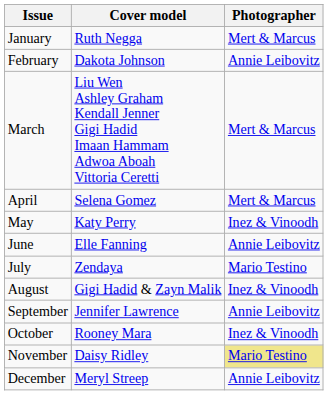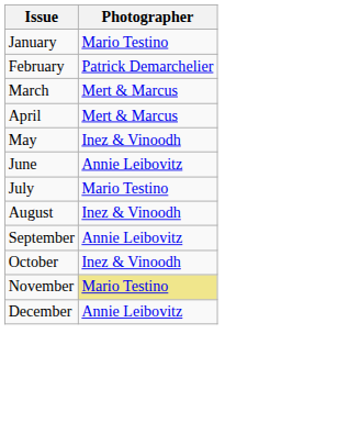- column: Cover model | Ruth Negga | Dakota Johnson | Liu Wen Ashley Graham Kendall Jenner Gigi Hadid Imaan Hammam Adwoa Aboah Vittoria Ceretti | Selena Gomez | Katy Perry | Elle Fanning | Zendaya | Gigi Hadid & Zayn Malik | Jennifer Lawrence | Rooney Mara | Daisy Ridley | Meryl Streep
January | Photographer: Mert & Marcus -> Mario Testino
February | Photographer: Annie Leibovitz -> Patrick Demarchelier
